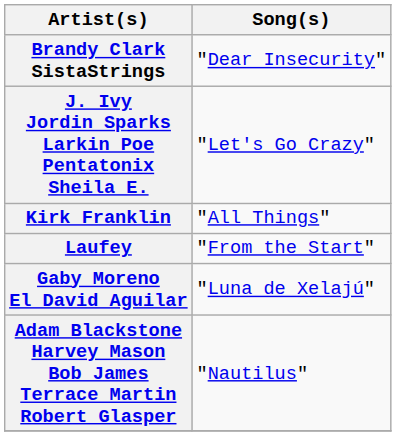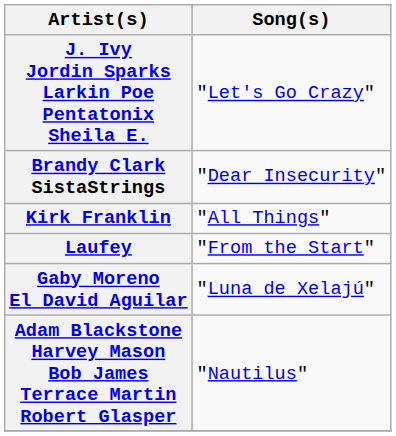rows swapped: J. Ivy Jordin Sparks Larkin Poe Pentatonix Sheila E. <-> Brandy Clark SistaStrings
